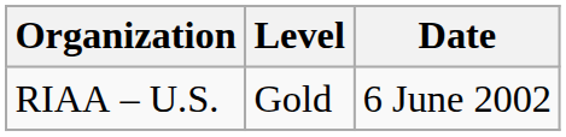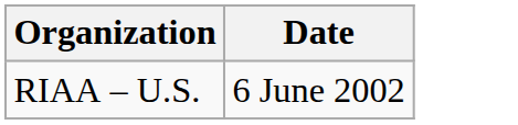- column: Level | Gold
